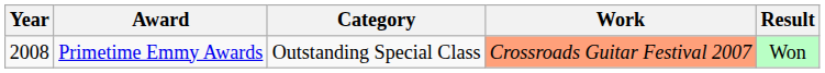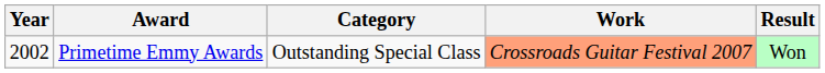Primetime Emmy Awards | Year: 2008 -> 2002
